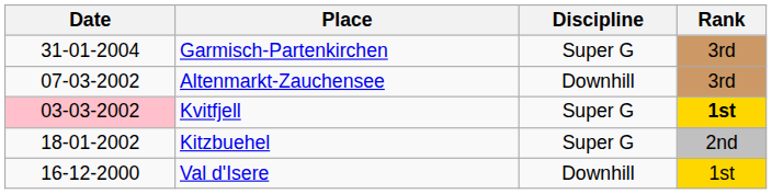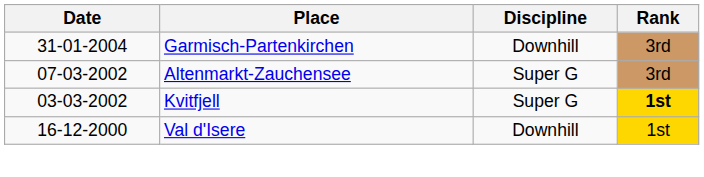Garmisch-Partenkirchen | Discipline: Super G -> Downhill
Altenmarkt-Zauchensee | Discipline: Downhill -> Super G
Kvitfjell | Date: pink background -> no background
- row: 18-01-2002 | Kitzbuehel | Super G | 2nd
